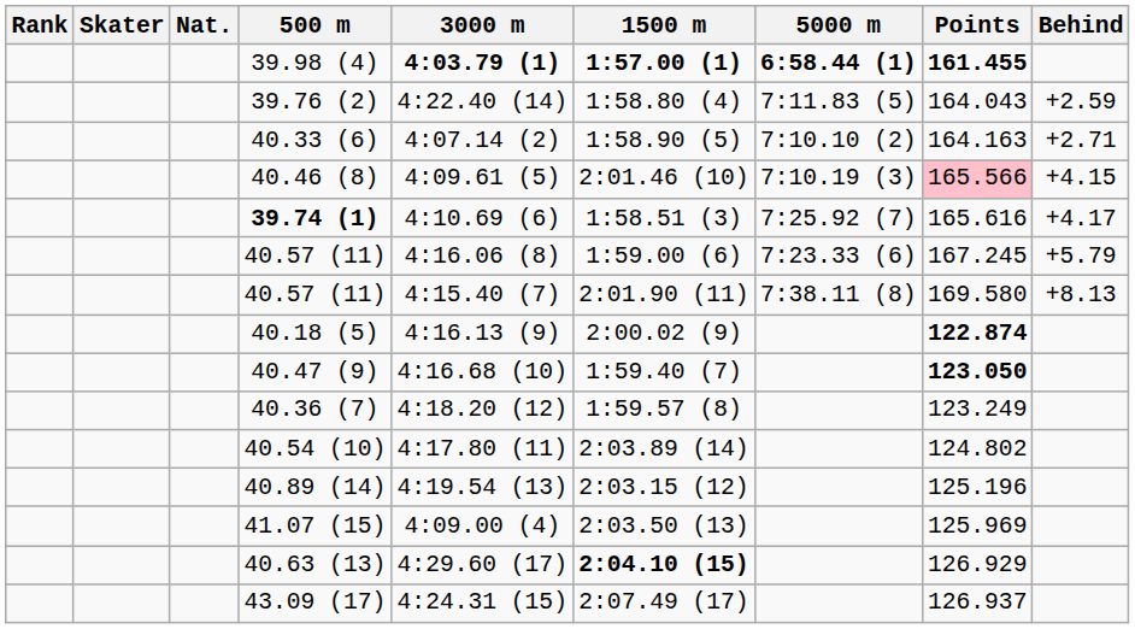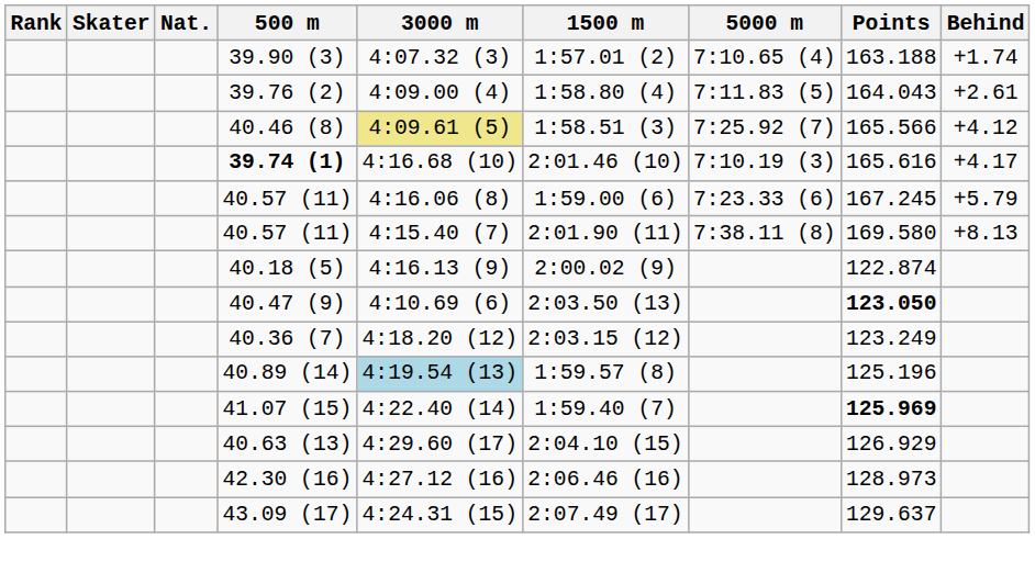- row: 39.98 (4) | 4:03.79 (1) | 1:57.00 (1) | 6:58.44 (1) | 161.455
+ row: 39.90 (3) | 4:07.32 (3) | 1:57.01 (2) | 7:10.65 (4) | 163.188 | +1.74
39.76 (2) | 3000 m: 4:22.40 (14) -> 4:09.00 (4)
39.76 (2) | Behind: +2.59 -> +2.61
- row: 40.33 (6) | 4:07.14 (2) | 1:58.90 (5) | 7:10.10 (2) | 164.163 | +2.71
40.46 (8) | 3000 m: no background -> khaki background
40.46 (8) | 1500 m: 2:01.46 (10) -> 1:58.51 (3)
40.46 (8) | 5000 m: 7:10.19 (3) -> 7:25.92 (7)
40.46 (8) | Points: pink background -> no background
40.46 (8) | Behind: +4.15 -> +4.12
39.74 (1) | 3000 m: 4:10.69 (6) -> 4:16.68 (10)
39.74 (1) | 1500 m: 1:58.51 (3) -> 2:01.46 (10)
39.74 (1) | 5000 m: 7:25.92 (7) -> 7:10.19 (3)
40.18 (5) | Points: bold -> normal
40.47 (9) | 3000 m: 4:16.68 (10) -> 4:10.69 (6)
40.47 (9) | 1500 m: 1:59.40 (7) -> 2:03.50 (13)
40.36 (7) | 1500 m: 1:59.57 (8) -> 2:03.15 (12)
- row: 40.54 (10) | 4:17.80 (11) | 2:03.89 (14) | 124.802
40.89 (14) | 3000 m: no background -> lightblue background
40.89 (14) | 1500 m: 2:03.15 (12) -> 1:59.57 (8)
41.07 (15) | 3000 m: 4:09.00 (4) -> 4:22.40 (14)
41.07 (15) | 1500 m: 2:03.50 (13) -> 1:59.40 (7)
41.07 (15) | Points: normal -> bold
40.63 (13) | 1500 m: bold -> normal
+ row: 42.30 (16) | 4:27.12 (16) | 2:06.46 (16) | 128.973
43.09 (17) | Points: 126.937 -> 129.637
